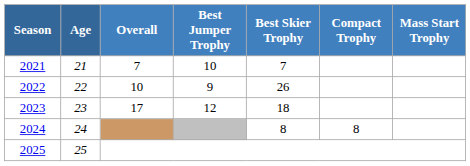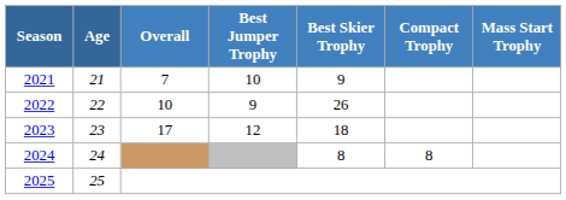2021 | Best Skier Trophy: 7 -> 9
